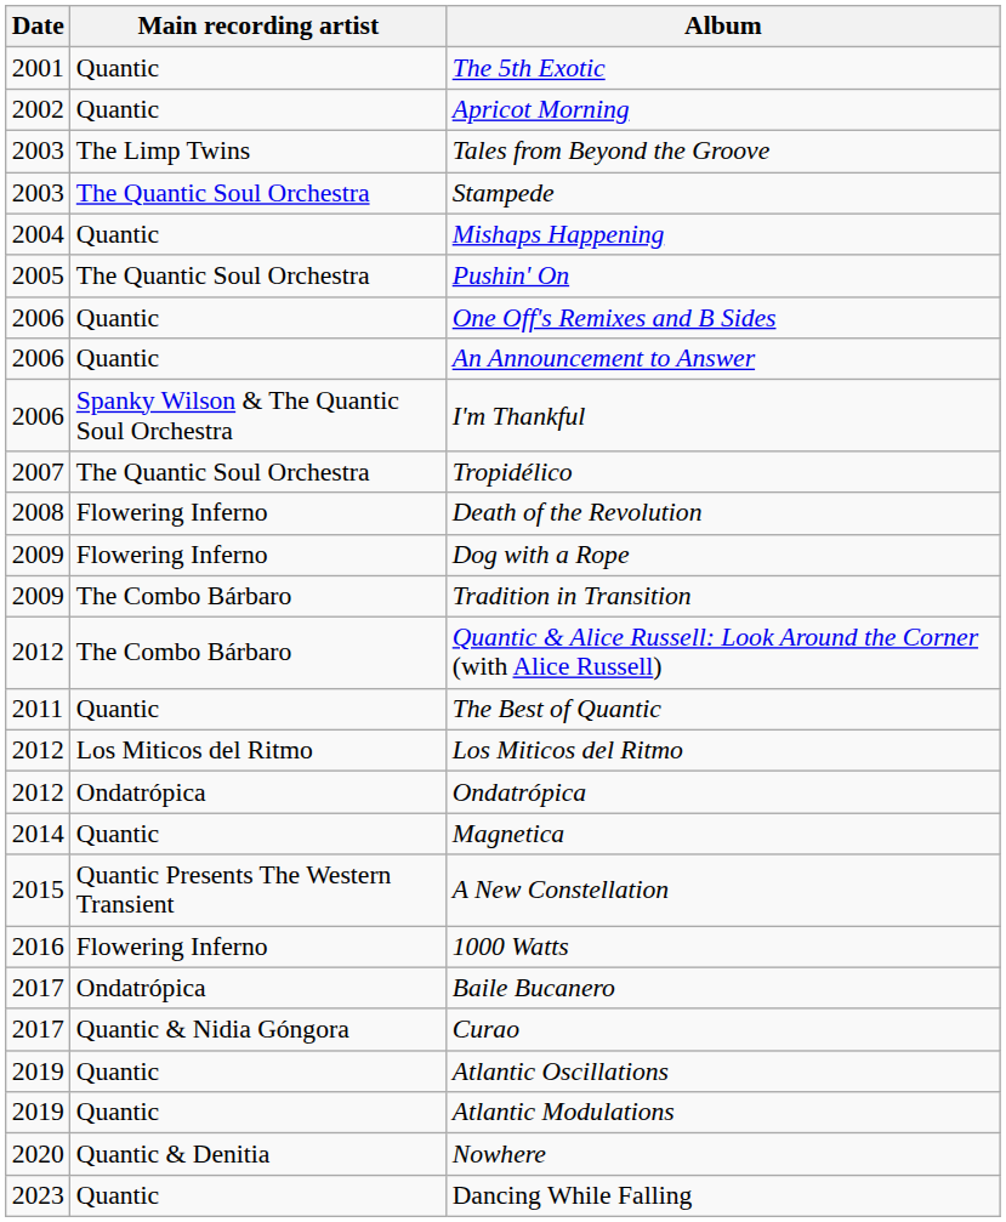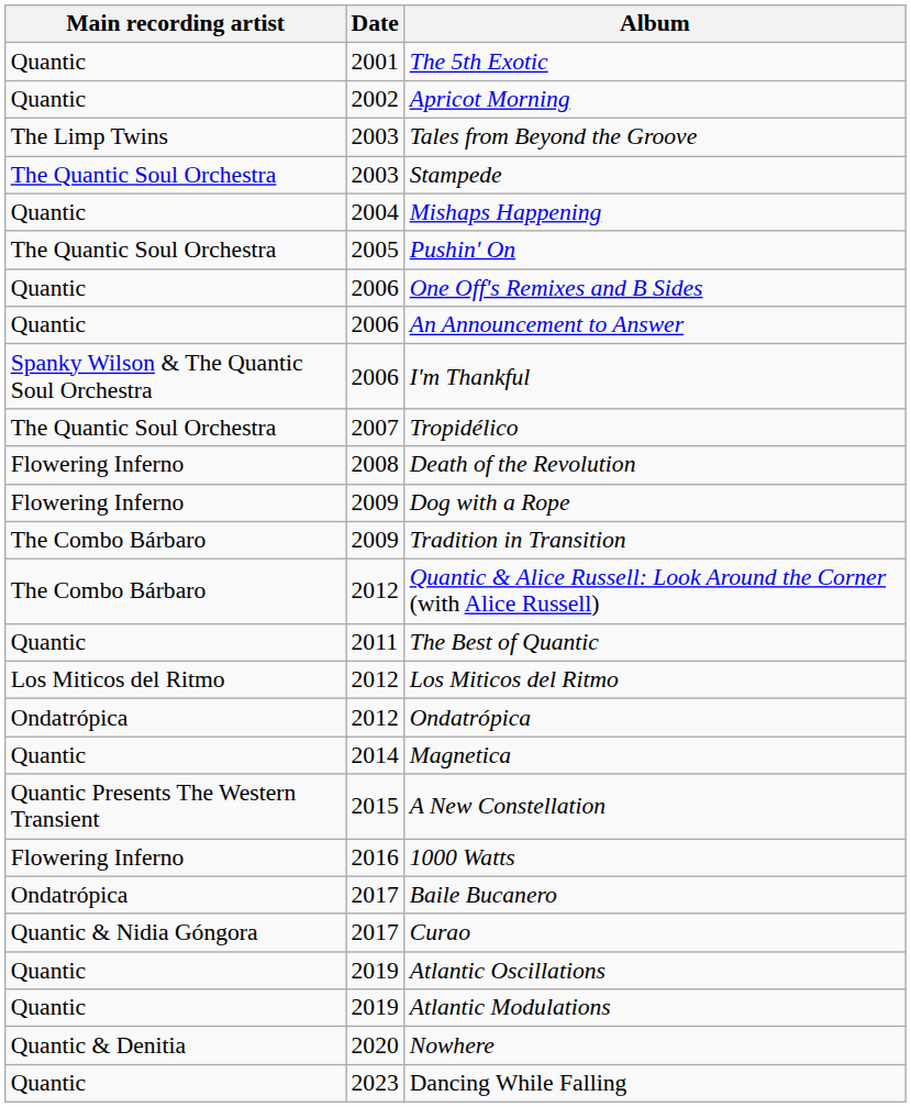columns swapped: Date <-> Main recording artist
